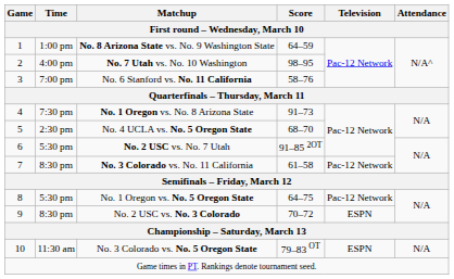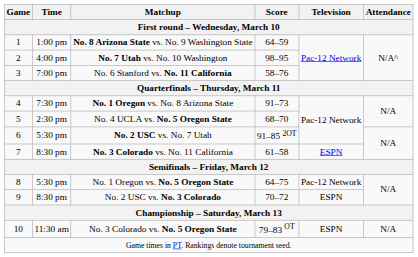No. 3 Colorado vs. No. 11 California | Television: Pac-12 Network -> ESPN
